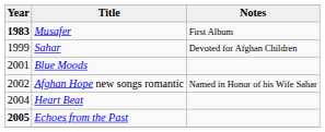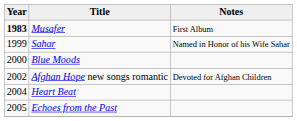Sahar | Notes: Devoted for Afghan Children -> Named in Honor of his Wife Sahar
Blue Moods | Year: 2001 -> 2000
Afghan Hope new songs romantic | Notes: Named in Honor of his Wife Sahar -> Devoted for Afghan Children
Echoes from the Past | Year: bold -> normal
